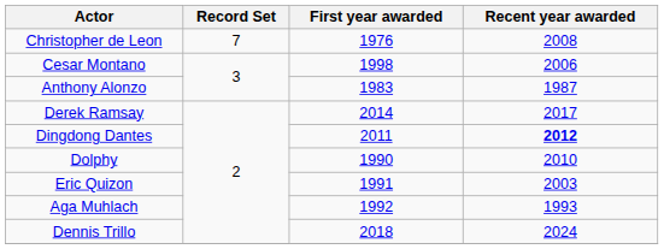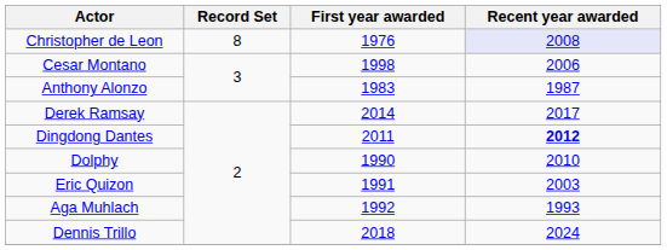Christopher de Leon | Record Set: 7 -> 8
Christopher de Leon | Recent year awarded: no background -> lavender background
